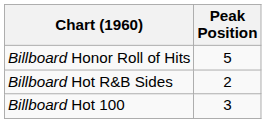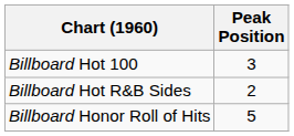rows swapped: Billboard Hot 100 <-> Billboard Honor Roll of Hits
